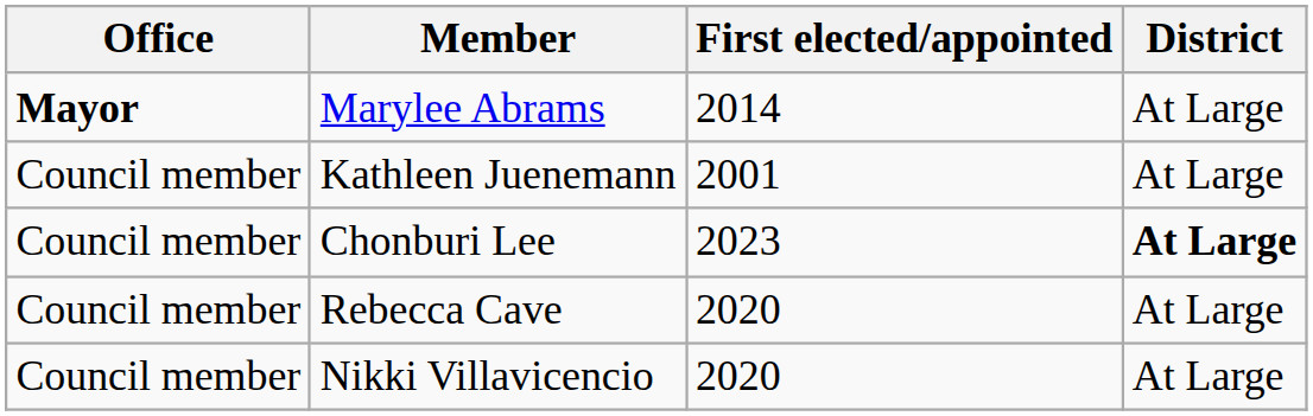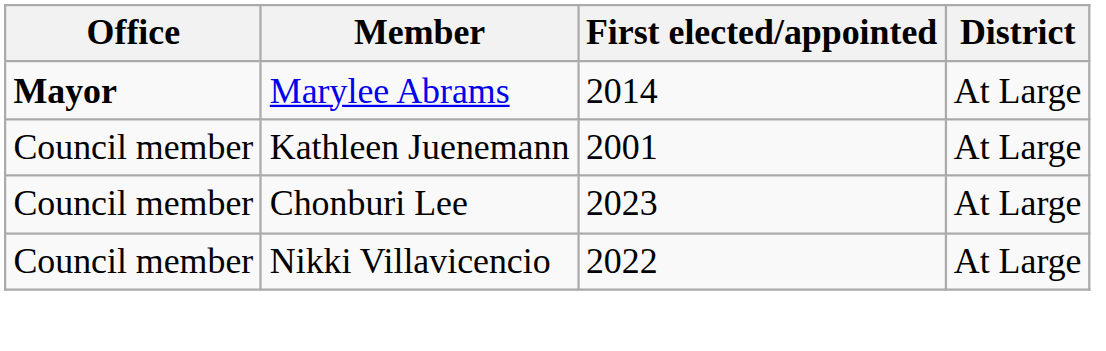Chonburi Lee | District: bold -> normal
- row: Council member | Rebecca Cave | 2020 | At Large
Nikki Villavicencio | First elected/appointed: 2020 -> 2022
